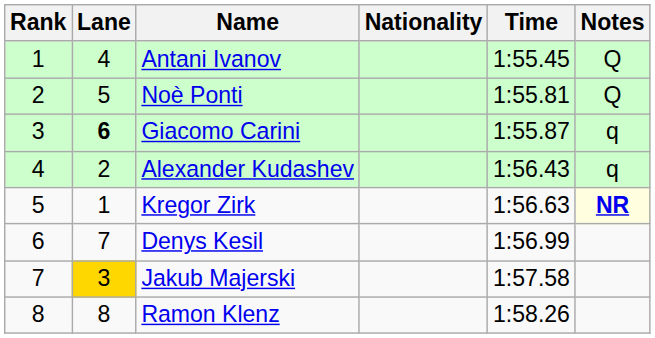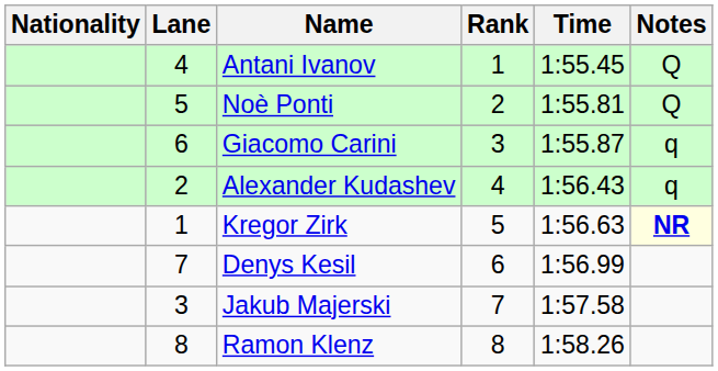columns swapped: Rank <-> Nationality
Giacomo Carini | Lane: bold -> normal
Jakub Majerski | Lane: gold background -> no background
